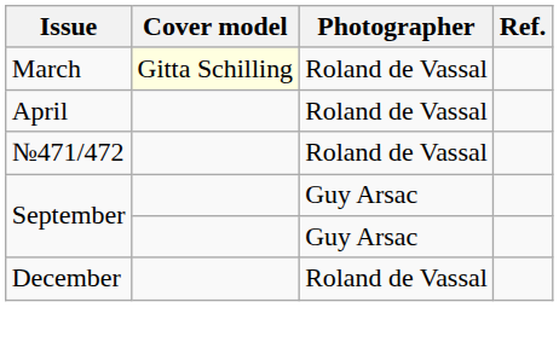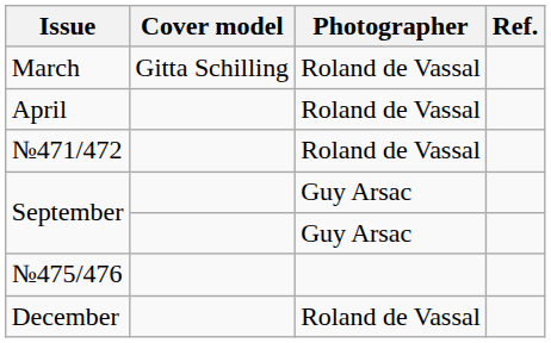March | Cover model: lightyellow background -> no background
+ row: №475/476
